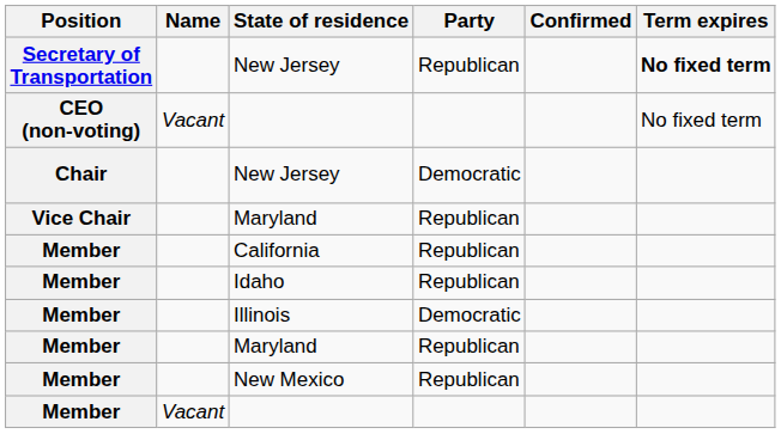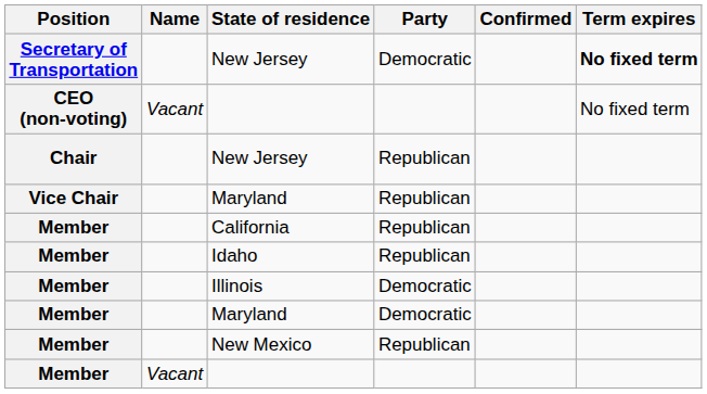Secretary of Transportation / New Jersey | Party: Republican -> Democratic
Chair / New Jersey | Party: Democratic -> Republican
Member / Maryland | Party: Republican -> Democratic
